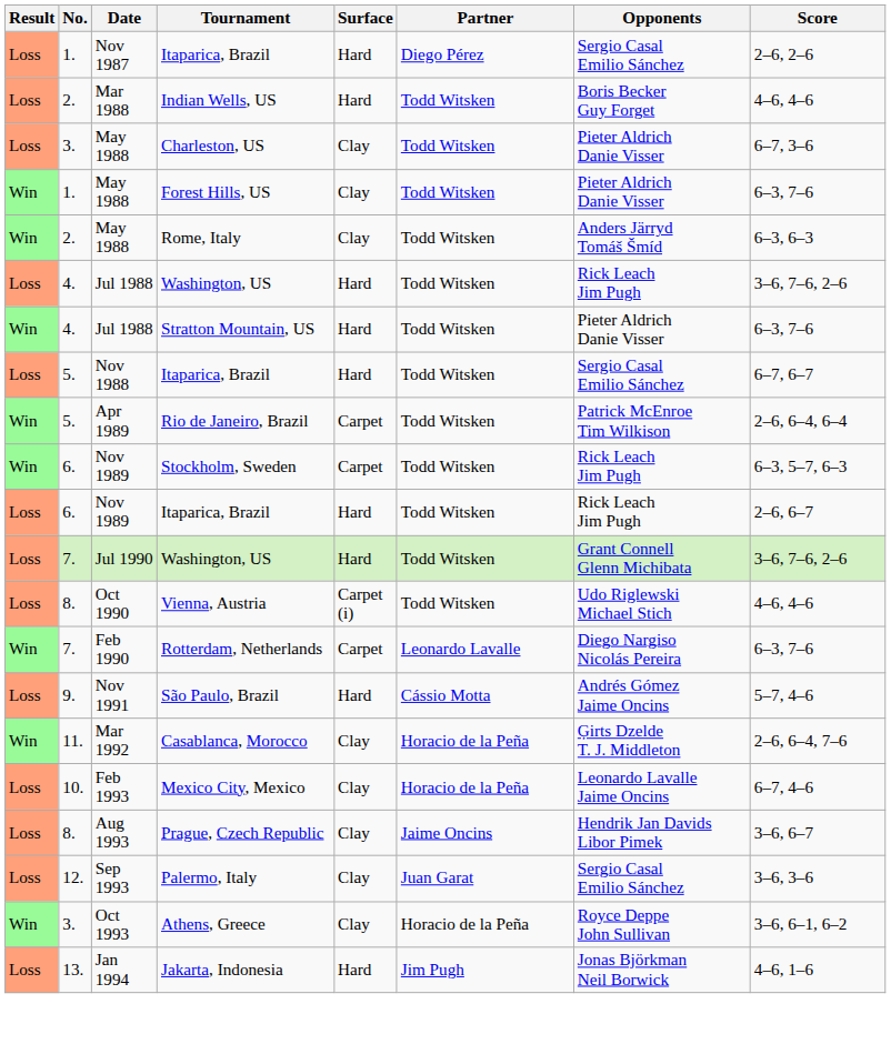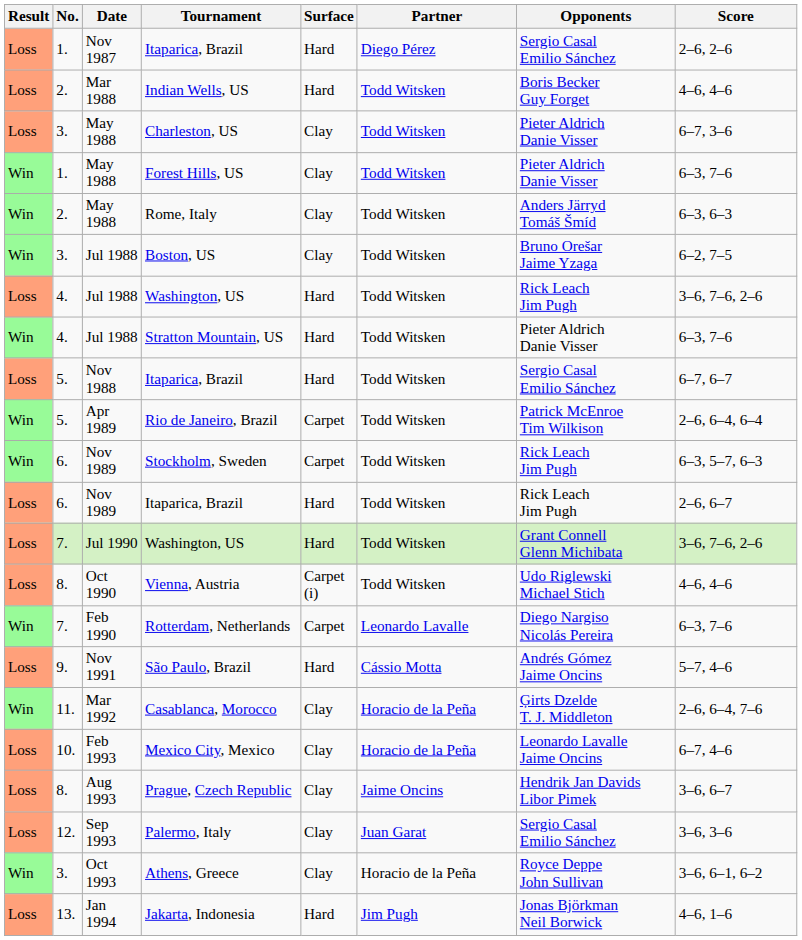+ row: Win | 3. | Jul 1988 | Boston, US | Clay | Todd Witsken | Bruno Orešar Jaime Yzaga | 6–2, 7–5
